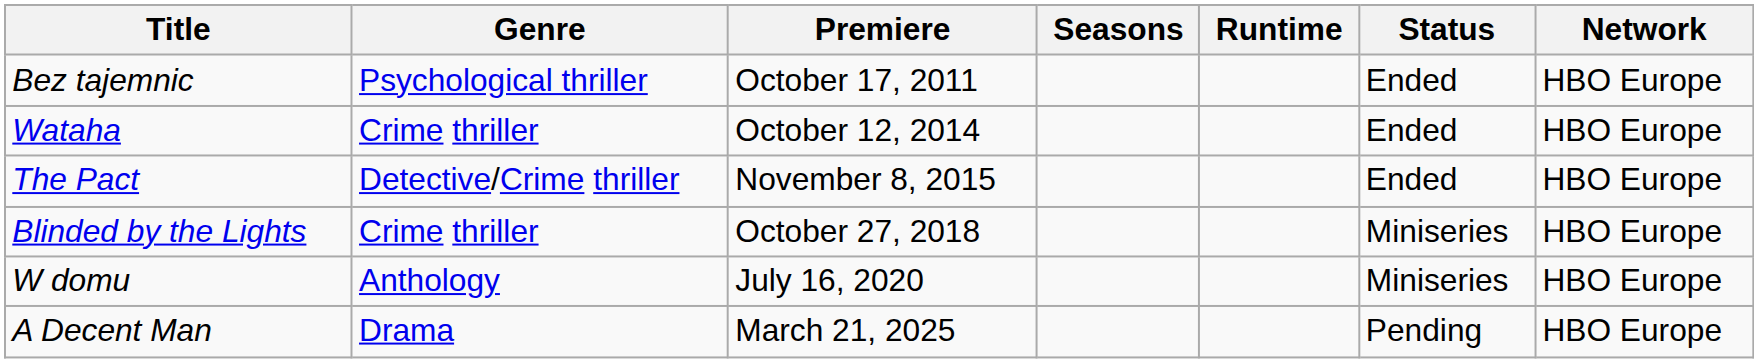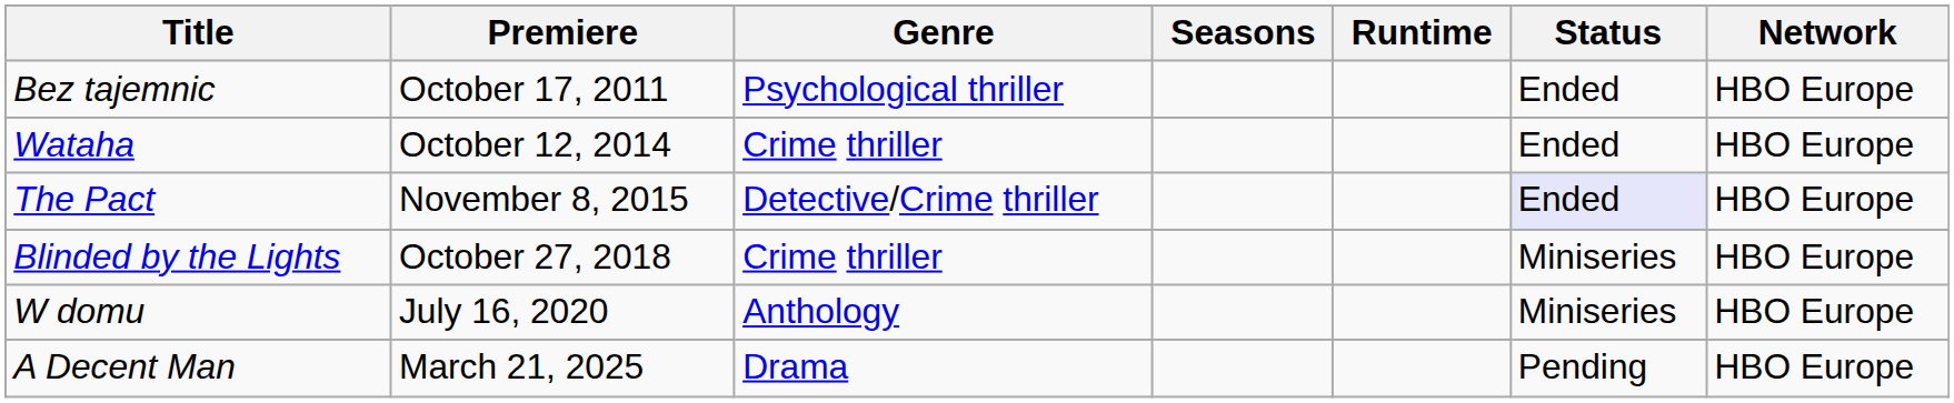columns swapped: Genre <-> Premiere
The Pact | Status: no background -> lavender background
